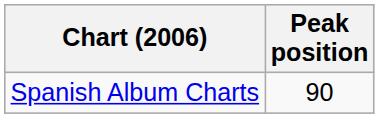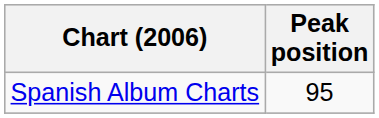Spanish Album Charts | Peak position: 90 -> 95
